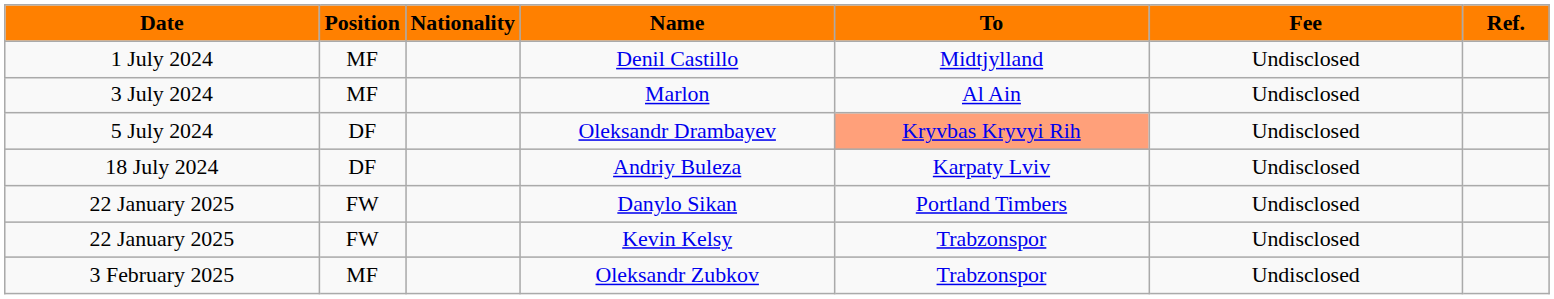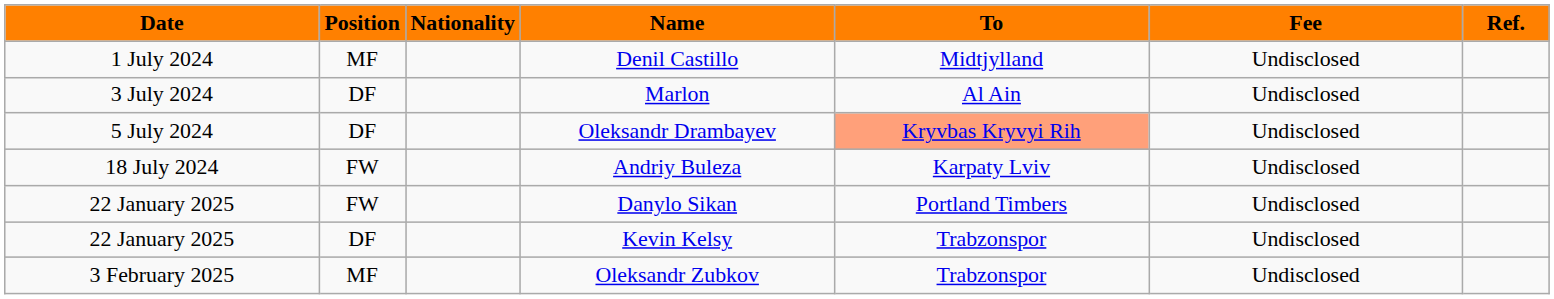Marlon | Position: MF -> DF
Andriy Buleza | Position: DF -> FW
Kevin Kelsy | Position: FW -> DF
